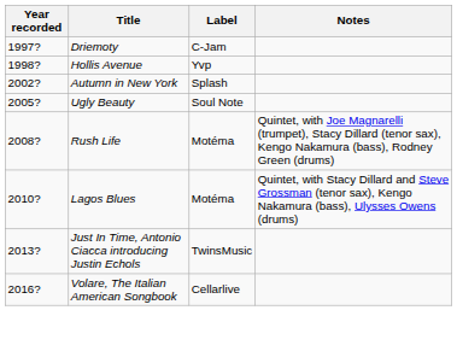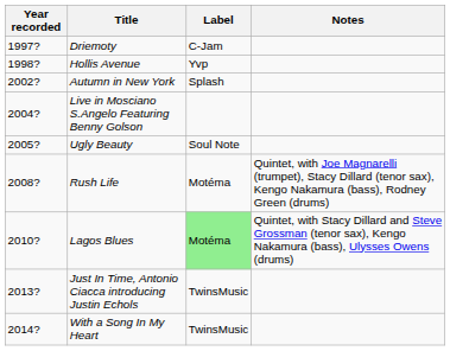+ row: 2004? | Live in Mosciano S.Angelo Featuring Benny Golson
Lagos Blues | Label: no background -> lightgreen background
+ row: 2014? | With a Song In My Heart | TwinsMusic
- row: 2016? | Volare, The Italian American Songbook | Cellarlive
